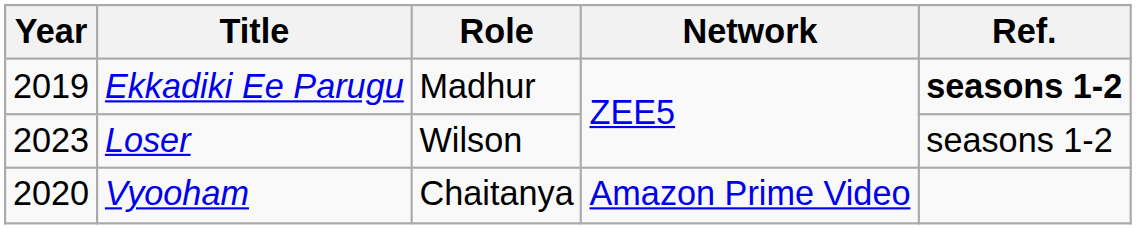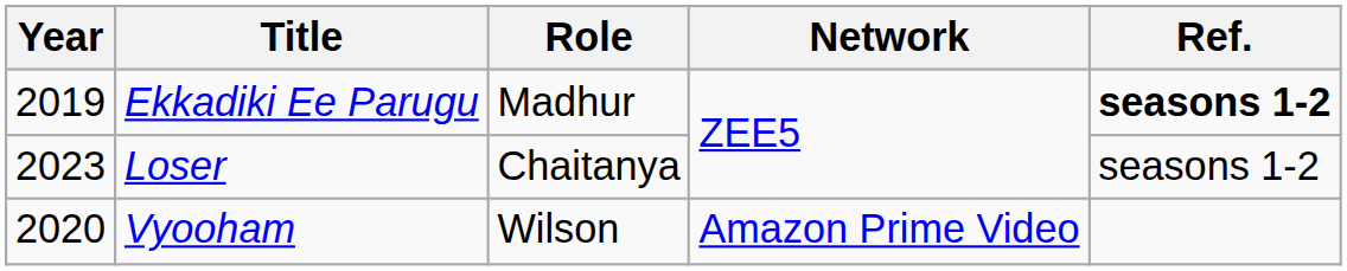Loser | Role: Wilson -> Chaitanya
Vyooham | Role: Chaitanya -> Wilson
